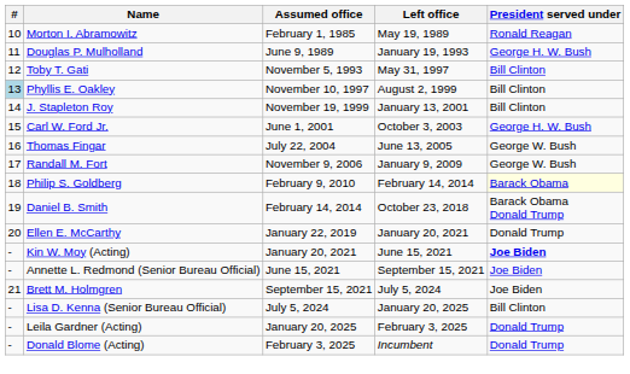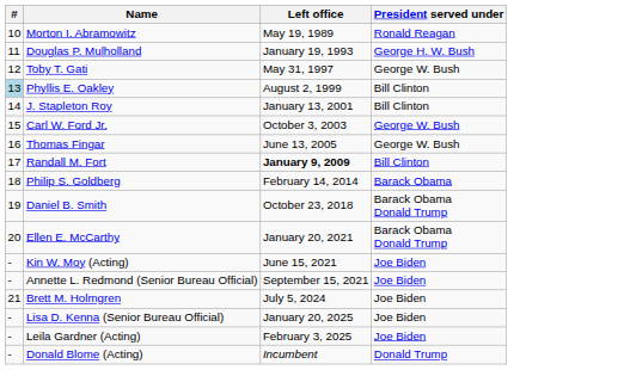- column: Assumed office | February 1, 1985 | June 9, 1989 | November 5, 1993 | November 10, 1997 | November 19, 1999 | June 1, 2001 | July 22, 2004 | November 9, 2006 | February 9, 2010 | February 14, 2014 | January 22, 2019 | January 20, 2021 | June 15, 2021 | September 15, 2021 | July 5, 2024 | January 20, 2025 | February 3, 2025
Toby T. Gati | President served under: Bill Clinton -> George W. Bush
Carl W. Ford Jr. | President served under: George H. W. Bush -> George W. Bush
Randall M. Fort | Left office: normal -> bold
Randall M. Fort | President served under: George W. Bush -> Bill Clinton
Philip S. Goldberg | President served under: lightyellow background -> no background
Ellen E. McCarthy | President served under: Donald Trump -> Barack Obama Donald Trump
Kin W. Moy (Acting) | President served under: bold -> normal
Lisa D. Kenna (Senior Bureau Official) | President served under: Bill Clinton -> Joe Biden
Leila Gardner (Acting) | President served under: Donald Trump -> Joe Biden
